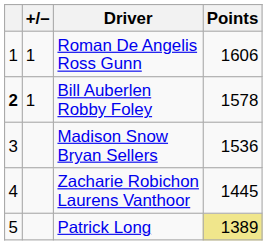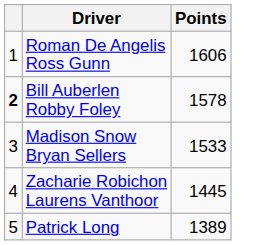- column: +/– | 1 | 1
Madison Snow Bryan Sellers | Points: 1536 -> 1533
Patrick Long | Points: khaki background -> no background
